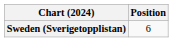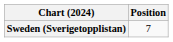Sweden (Sverigetopplistan) | Position: 6 -> 7
